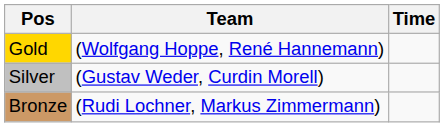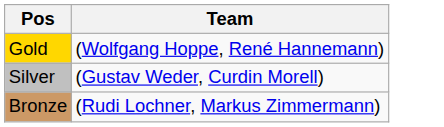- column: Time
